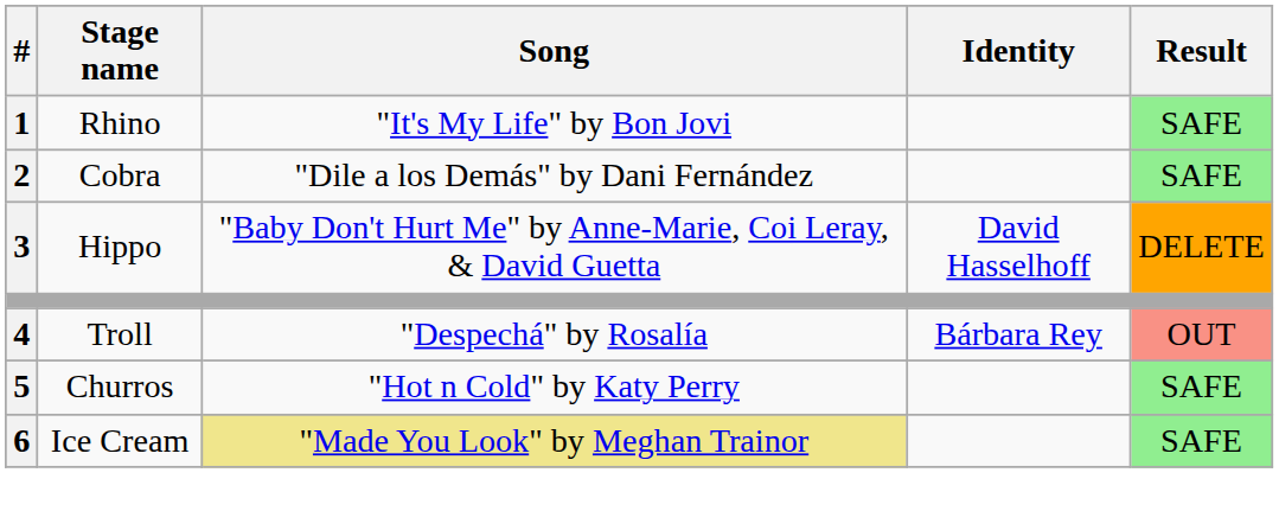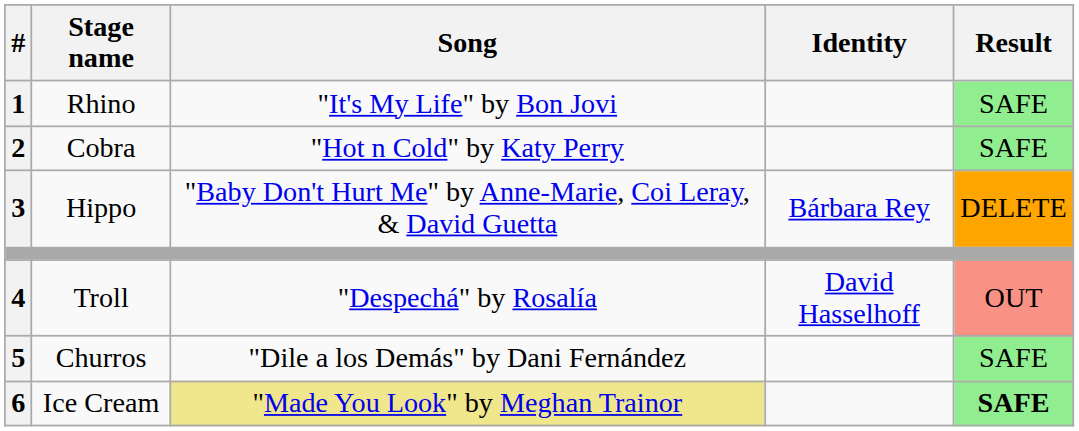Cobra | Song: "Dile a los Demás" by Dani Fernández -> "Hot n Cold" by Katy Perry
Hippo | Identity: David Hasselhoff -> Bárbara Rey
Troll | Identity: Bárbara Rey -> David Hasselhoff
Churros | Song: "Hot n Cold" by Katy Perry -> "Dile a los Demás" by Dani Fernández
Ice Cream | Result: normal -> bold
